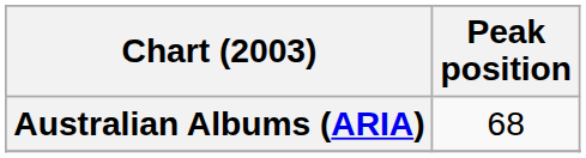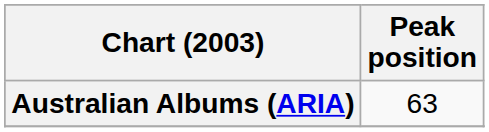Australian Albums (ARIA) | Peak position: 68 -> 63
